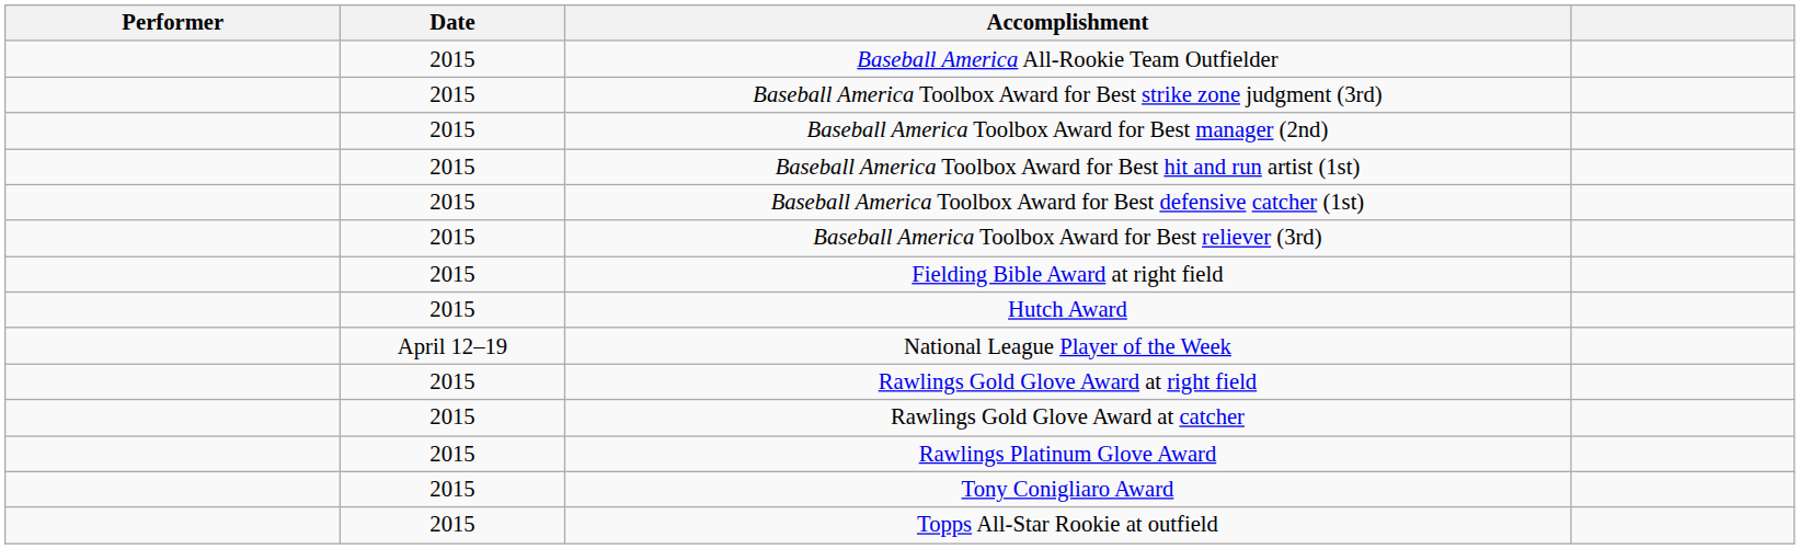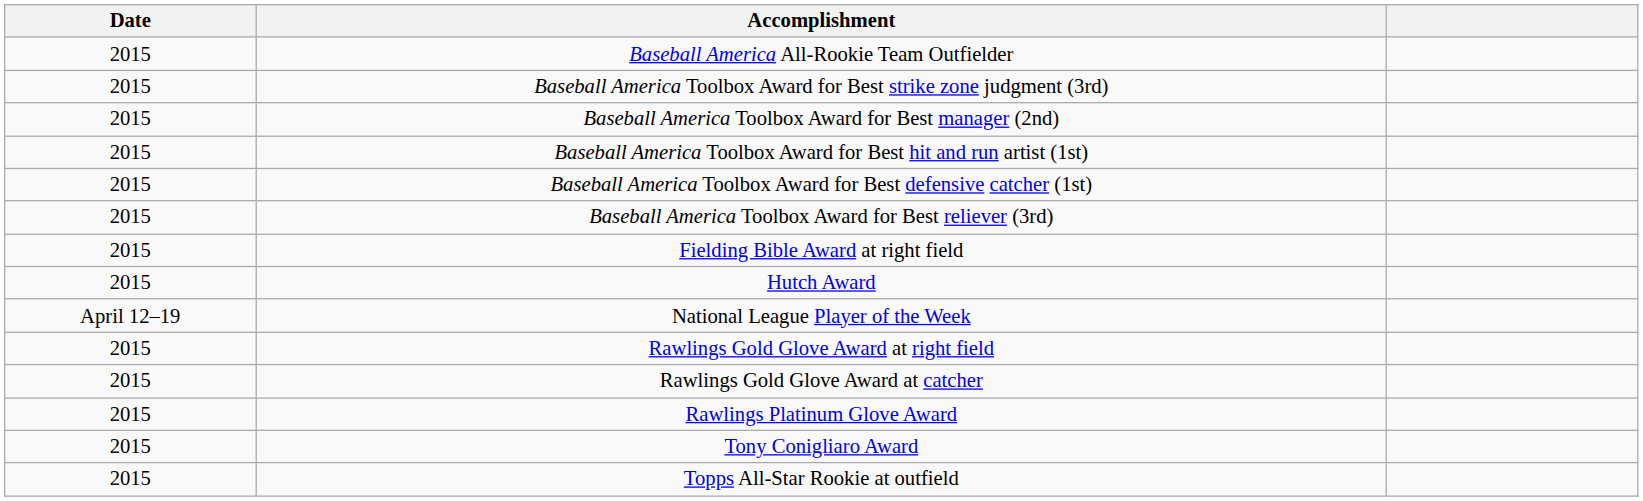- column: Performer
